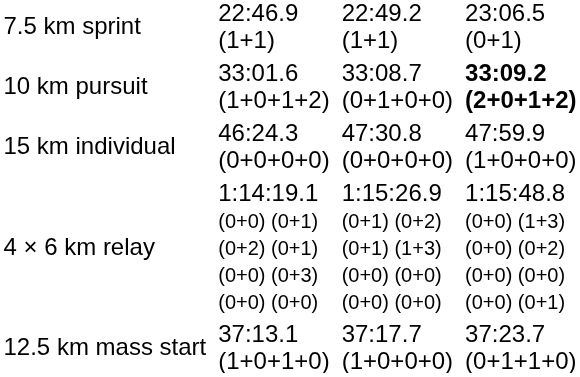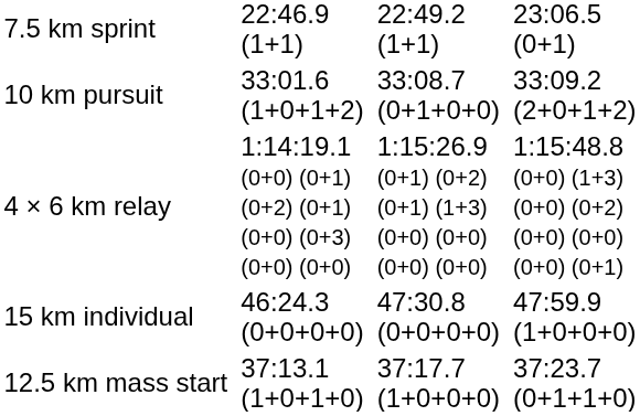10 km pursuit | column 7: bold -> normal
rows swapped: 15 km individual <-> 4 × 6 km relay
